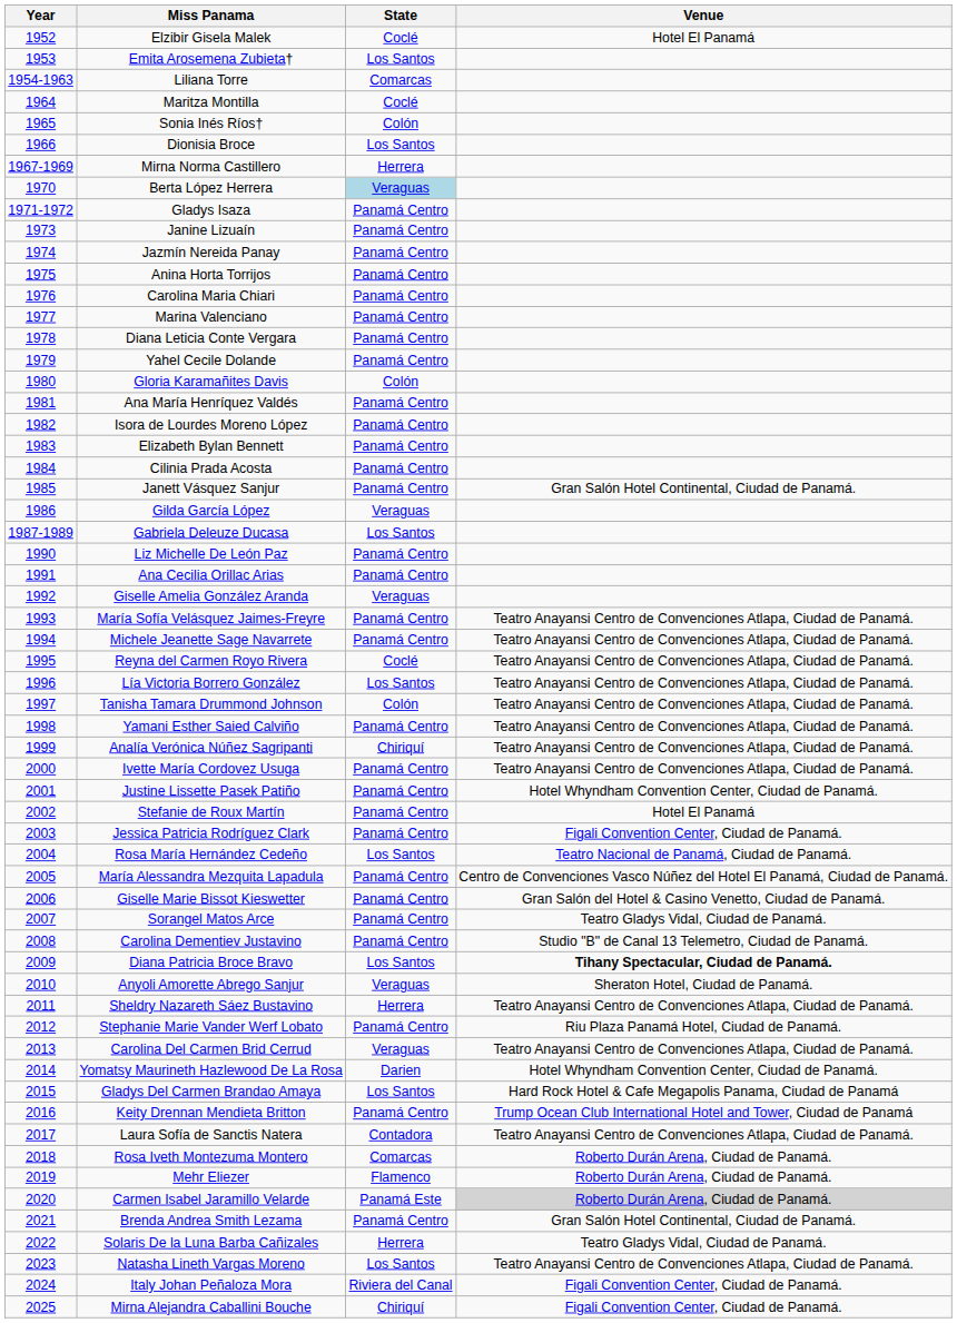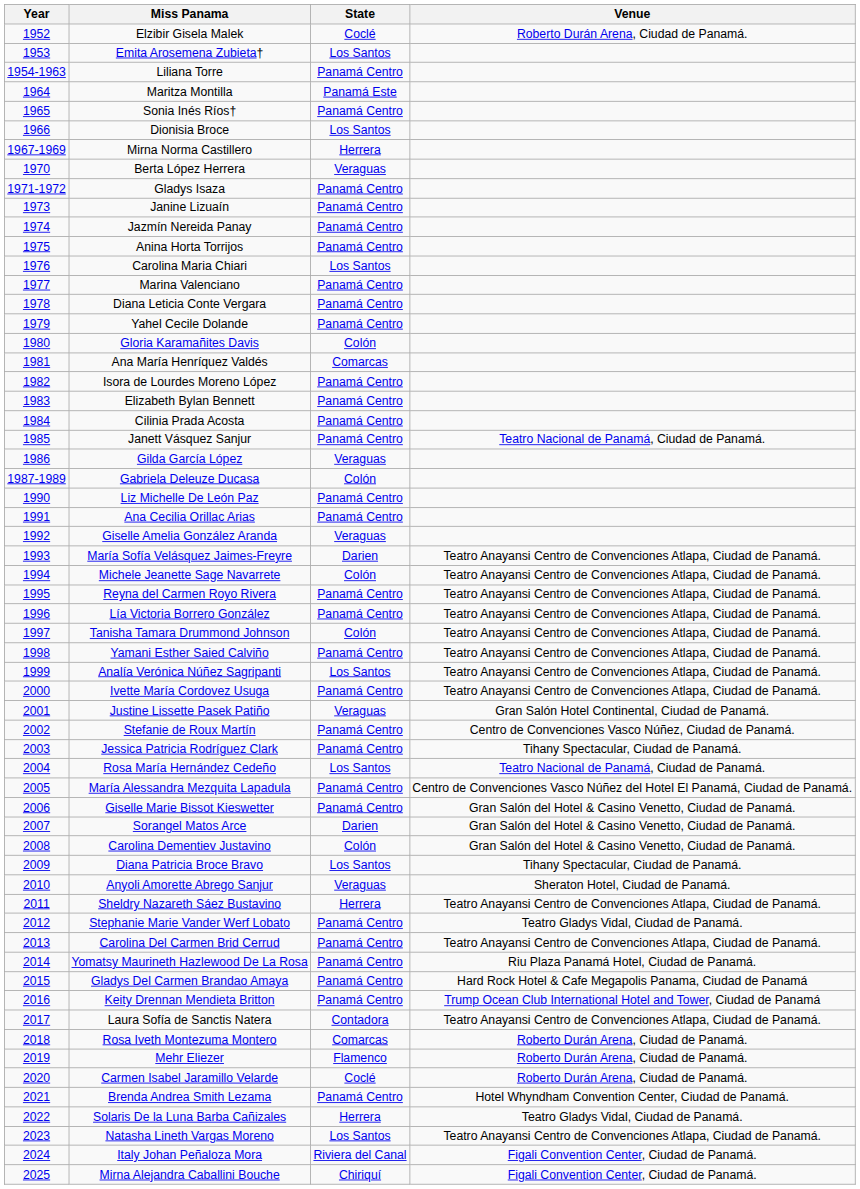Elzibir Gisela Malek | Venue: Hotel El Panamá -> Roberto Durán Arena, Ciudad de Panamá.
Liliana Torre | State: Comarcas -> Panamá Centro
Maritza Montilla | State: Coclé -> Panamá Este
Sonia Inés Ríos† | State: Colón -> Panamá Centro
Berta López Herrera | State: lightblue background -> no background
Carolina Maria Chiari | State: Panamá Centro -> Los Santos
Ana María Henríquez Valdés | State: Panamá Centro -> Comarcas
Janett Vásquez Sanjur | Venue: Gran Salón Hotel Continental, Ciudad de Panamá. -> Teatro Nacional de Panamá, Ciudad de Panamá.
Gabriela Deleuze Ducasa | State: Los Santos -> Colón
María Sofía Velásquez Jaimes-Freyre | State: Panamá Centro -> Darien
Michele Jeanette Sage Navarrete | State: Panamá Centro -> Colón
Reyna del Carmen Royo Rivera | State: Coclé -> Panamá Centro
Lía Victoria Borrero González | State: Los Santos -> Panamá Centro
Analía Verónica Núñez Sagripanti | State: Chiriquí -> Los Santos
Justine Lissette Pasek Patiño | State: Panamá Centro -> Veraguas
Justine Lissette Pasek Patiño | Venue: Hotel Whyndham Convention Center, Ciudad de Panamá. -> Gran Salón Hotel Continental, Ciudad de Panamá.
Stefanie de Roux Martín | Venue: Hotel El Panamá -> Centro de Convenciones Vasco Núñez, Ciudad de Panamá.
Jessica Patricia Rodríguez Clark | Venue: Figali Convention Center, Ciudad de Panamá. -> Tihany Spectacular, Ciudad de Panamá.
Sorangel Matos Arce | State: Panamá Centro -> Darien
Sorangel Matos Arce | Venue: Teatro Gladys Vidal, Ciudad de Panamá. -> Gran Salón del Hotel & Casino Venetto, Ciudad de Panamá.
Carolina Dementiev Justavino | State: Panamá Centro -> Colón
Carolina Dementiev Justavino | Venue: Studio "B" de Canal 13 Telemetro, Ciudad de Panamá. -> Gran Salón del Hotel & Casino Venetto, Ciudad de Panamá.
Diana Patricia Broce Bravo | Venue: bold -> normal
Stephanie Marie Vander Werf Lobato | Venue: Riu Plaza Panamá Hotel, Ciudad de Panamá. -> Teatro Gladys Vidal, Ciudad de Panamá.
Carolina Del Carmen Brid Cerrud | State: Veraguas -> Panamá Centro
Yomatsy Maurineth Hazlewood De La Rosa | State: Darien -> Panamá Centro
Yomatsy Maurineth Hazlewood De La Rosa | Venue: Hotel Whyndham Convention Center, Ciudad de Panamá. -> Riu Plaza Panamá Hotel, Ciudad de Panamá.
Gladys Del Carmen Brandao Amaya | State: Los Santos -> Panamá Centro
Carmen Isabel Jaramillo Velarde | State: Panamá Este -> Coclé
Carmen Isabel Jaramillo Velarde | Venue: lightgrey background -> no background
Brenda Andrea Smith Lezama | Venue: Gran Salón Hotel Continental, Ciudad de Panamá. -> Hotel Whyndham Convention Center, Ciudad de Panamá.
